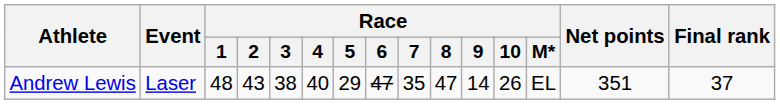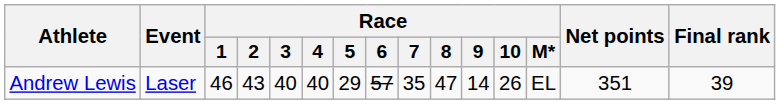Andrew Lewis | Race / 1: 48 -> 46
Andrew Lewis | Race / 3: 38 -> 40
Andrew Lewis | Race / 6: 47 -> 57
Andrew Lewis | Final rank: 37 -> 39
